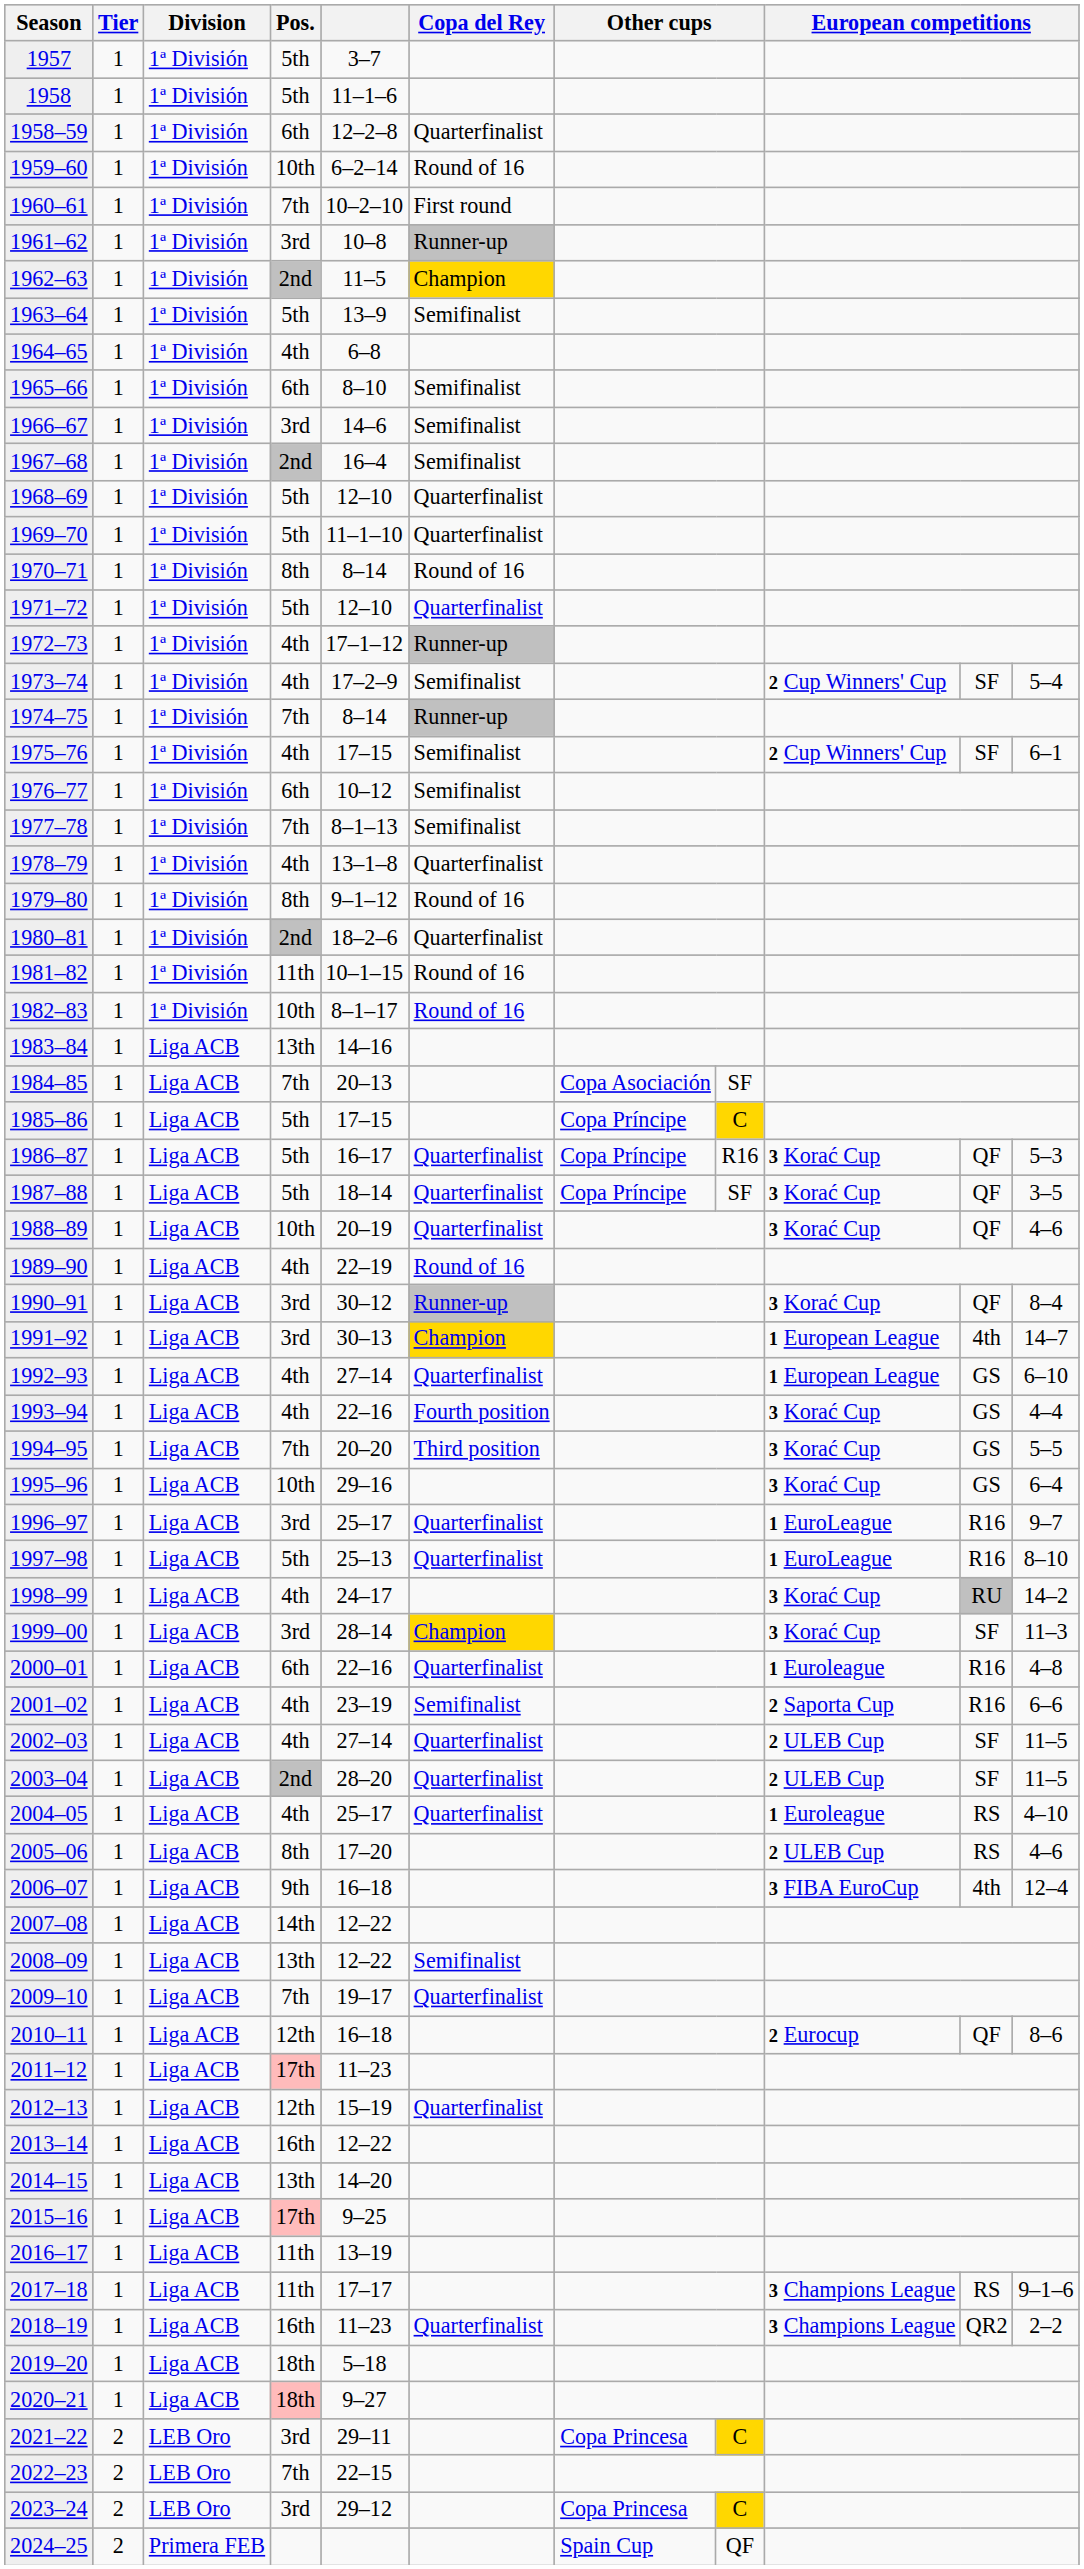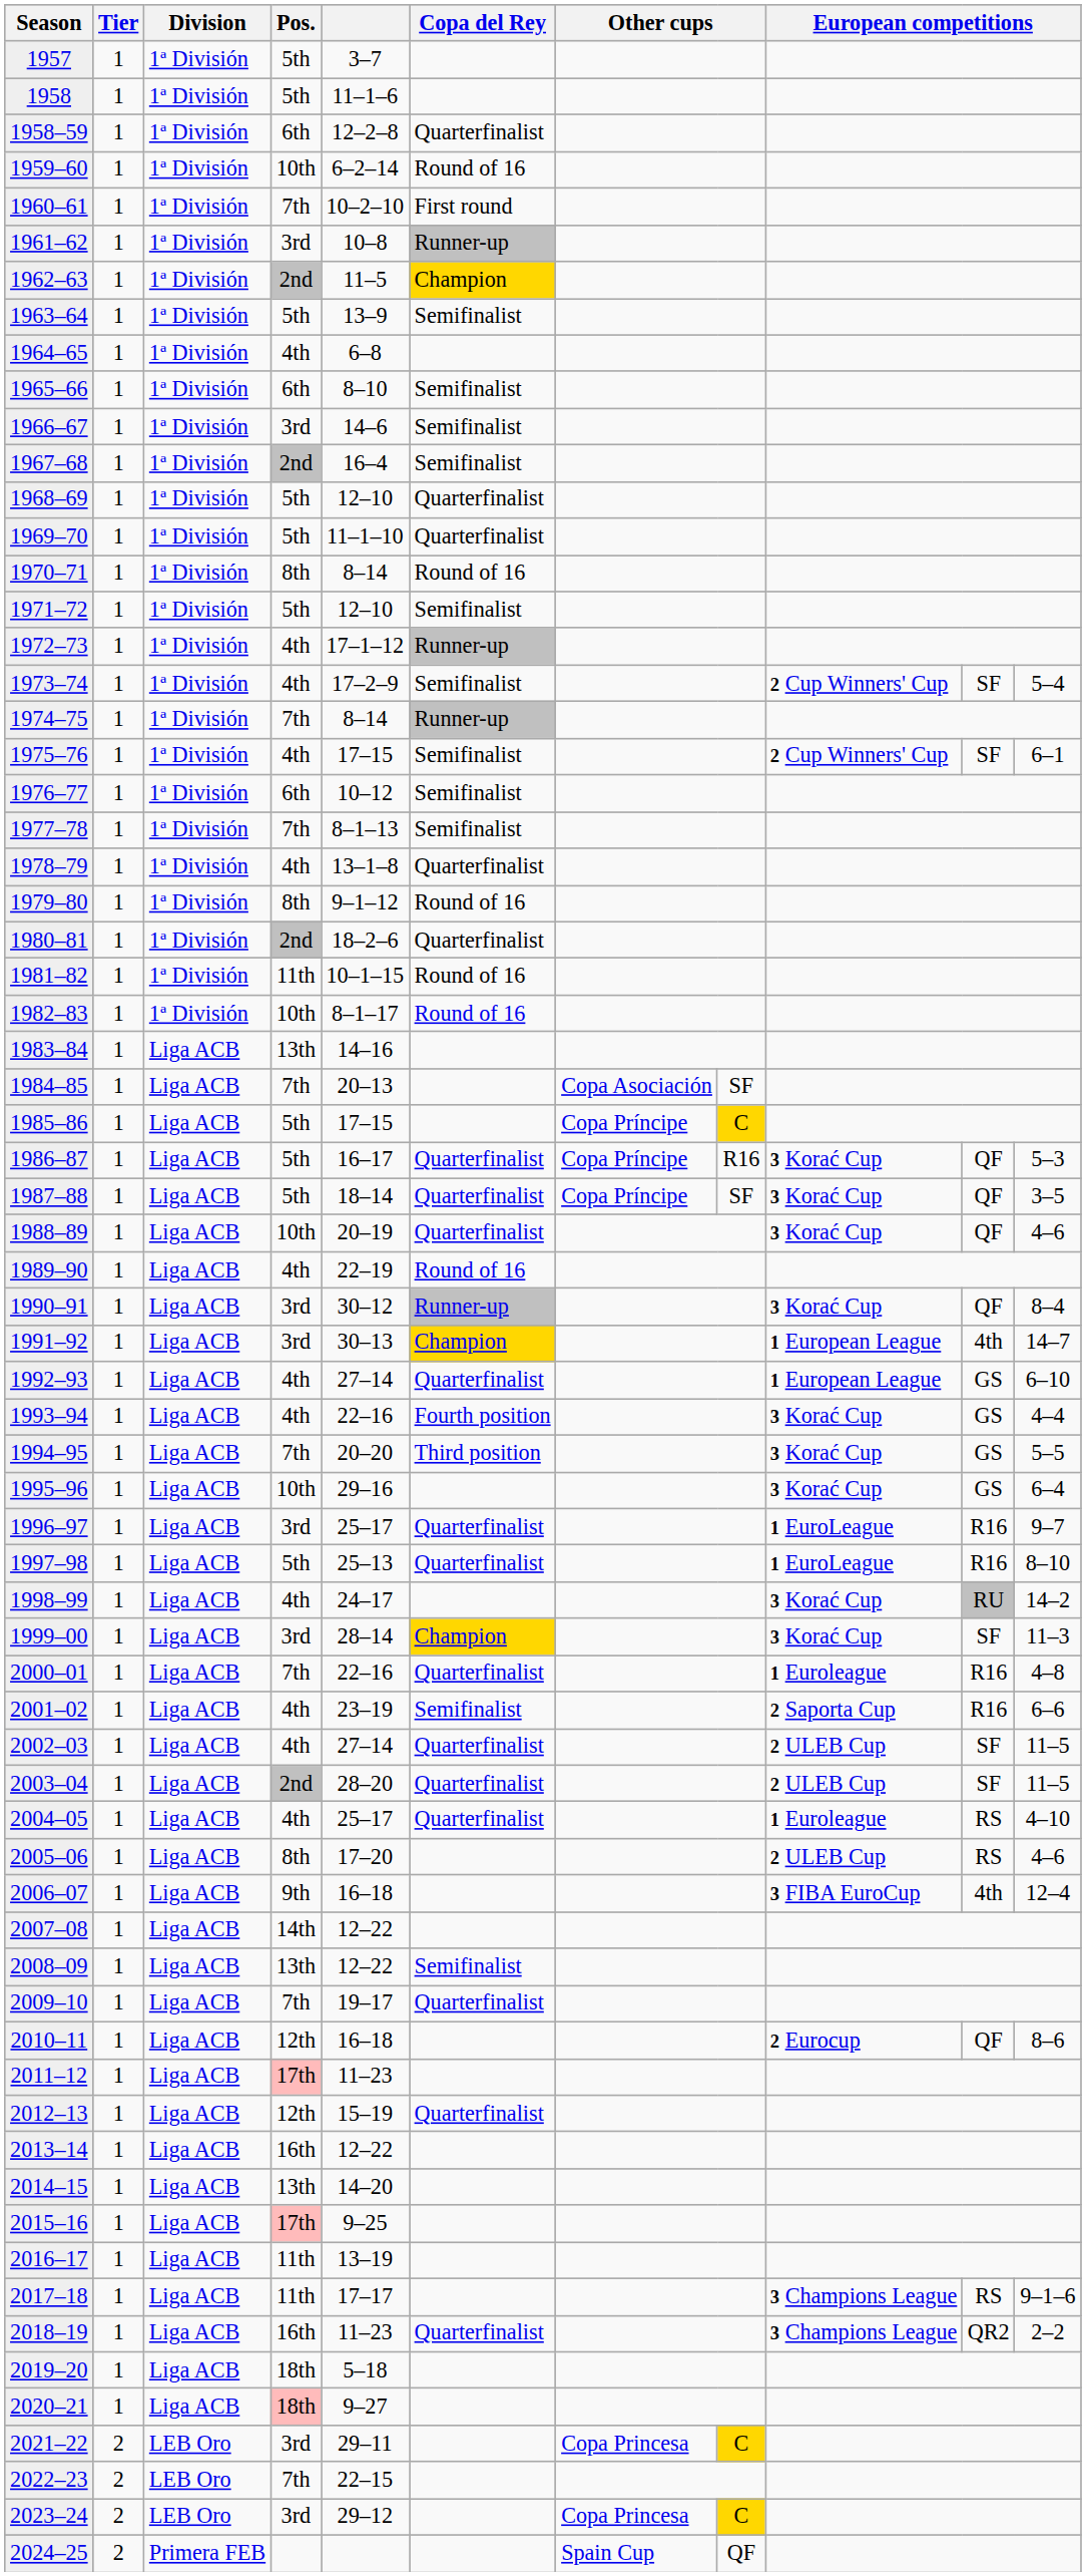1971–72 | Copa del Rey: Quarterfinalist -> Semifinalist
2000–01 | Pos.: 6th -> 7th
